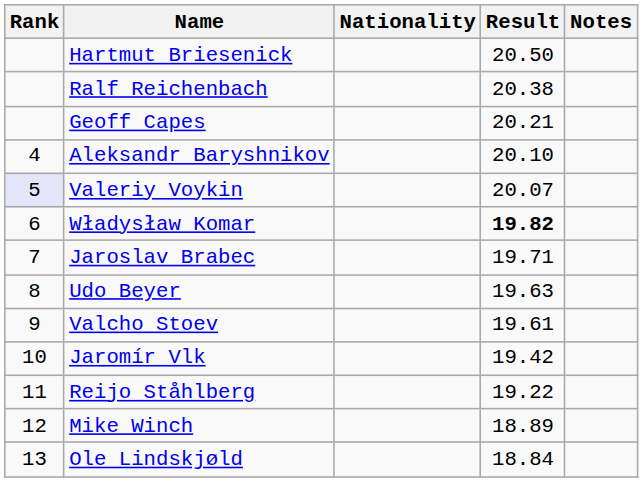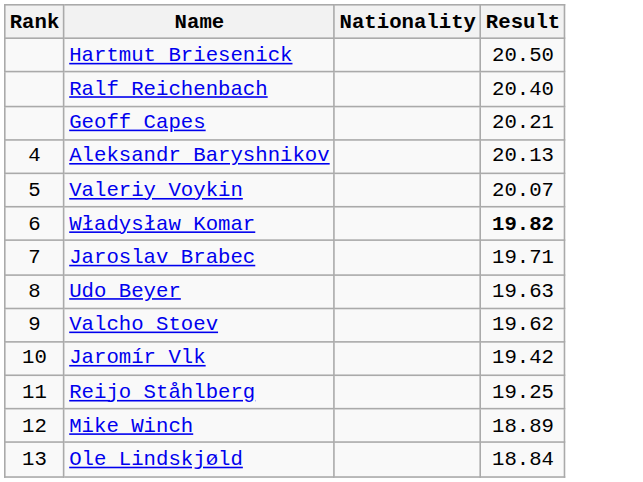- column: Notes
Ralf Reichenbach | Result: 20.38 -> 20.40
Aleksandr Baryshnikov | Result: 20.10 -> 20.13
Valeriy Voykin | Rank: lavender background -> no background
Valcho Stoev | Result: 19.61 -> 19.62
Reijo Ståhlberg | Result: 19.22 -> 19.25
